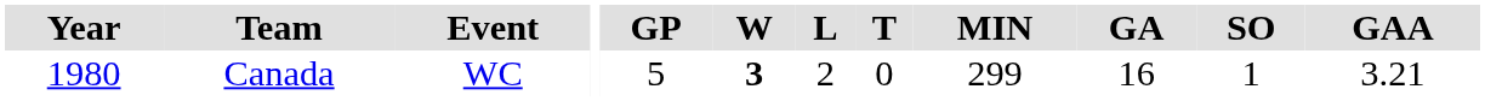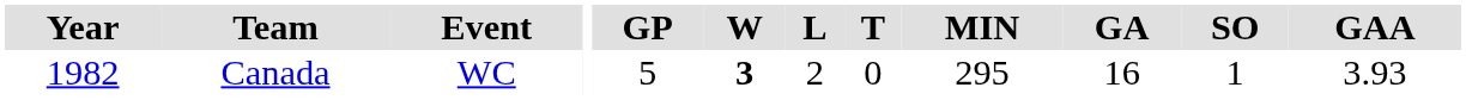Canada | Year: 1980 -> 1982
Canada | MIN: 299 -> 295
Canada | GAA: 3.21 -> 3.93
